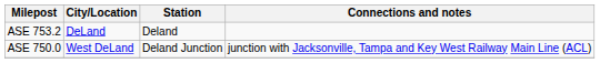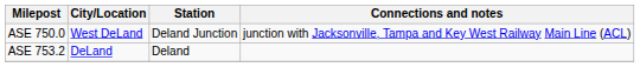rows swapped: ASE 750.0 <-> ASE 753.2
